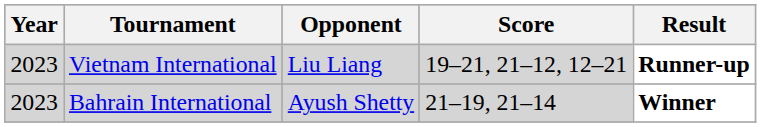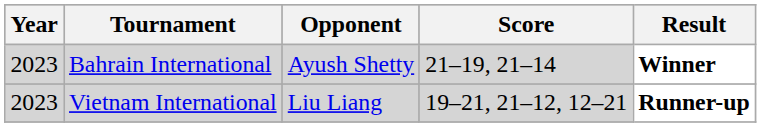rows swapped: Bahrain International <-> Vietnam International
